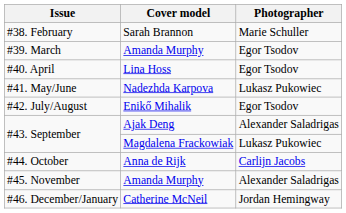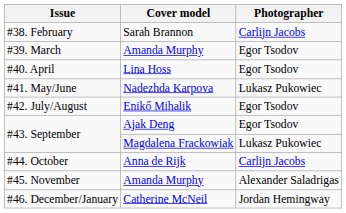#38. February | Photographer: Marie Schuller -> Carlijn Jacobs
#43. September / Ajak Deng | Photographer: Alexander Saladrigas -> Egor Tsodov
